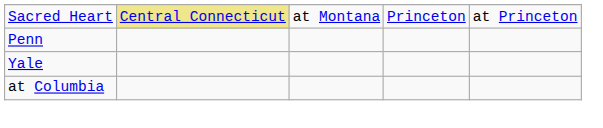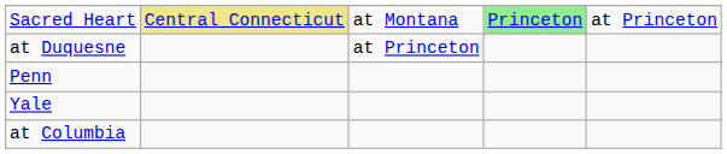Sacred Heart | column 4: no background -> lightgreen background
+ row: at Duquesne | at Princeton
